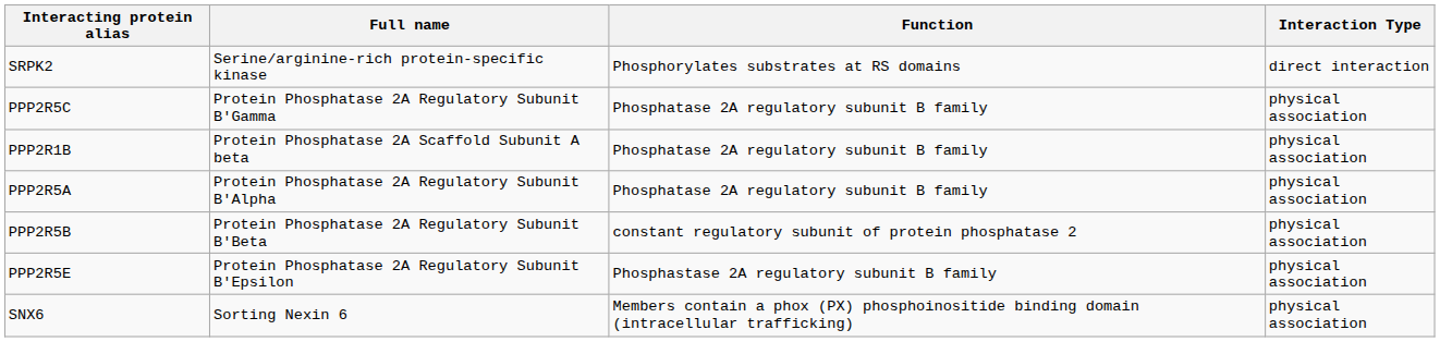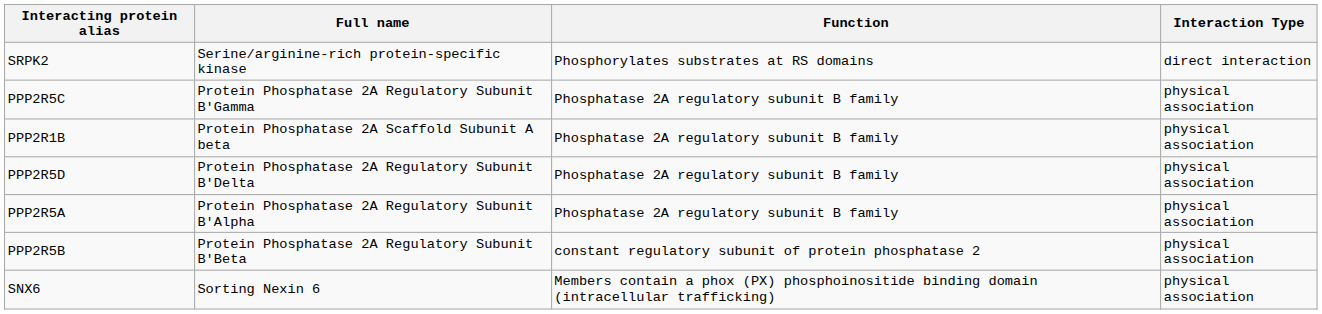+ row: PPP2R5D | Protein Phosphatase 2A Regulatory Subunit B'Delta | Phosphatase 2A regulatory subunit B family | physical association
- row: PPP2R5E | Protein Phosphatase 2A Regulatory Subunit B'Epsilon | Phosphastase 2A regulatory subunit B family | physical association
